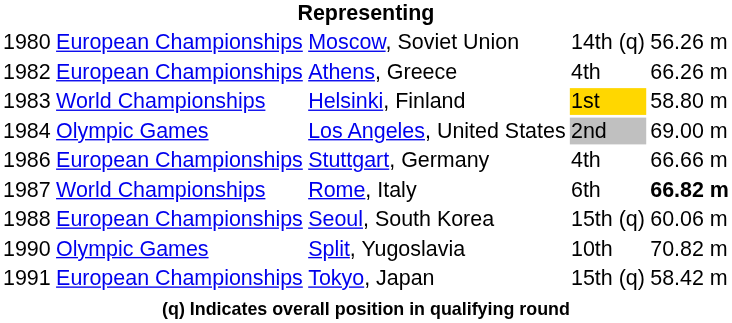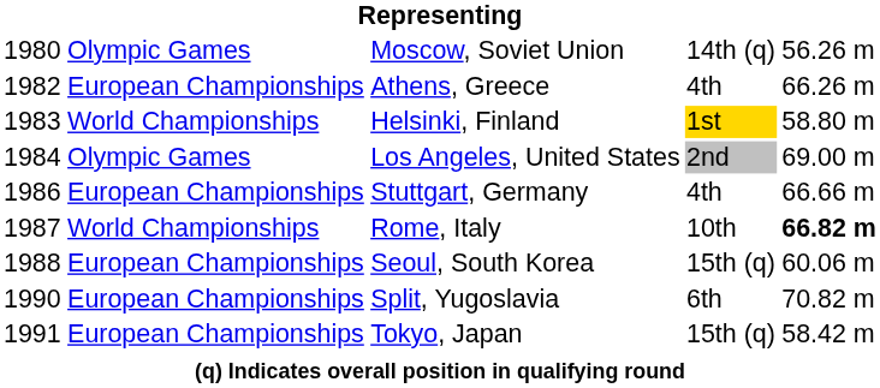Moscow, Soviet Union | column 2: European Championships -> Olympic Games
Rome, Italy | column 4: 6th -> 10th
Split, Yugoslavia | column 2: Olympic Games -> European Championships
Split, Yugoslavia | column 4: 10th -> 6th
